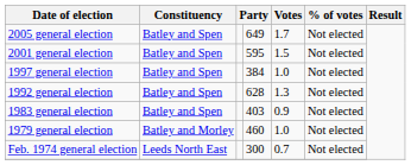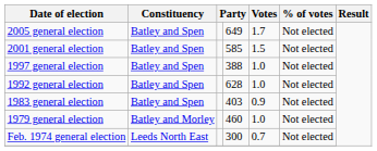2001 general election | column 4: 595 -> 585
1997 general election | column 4: 384 -> 388
1992 general election | Votes: 1.3 -> 1.0
